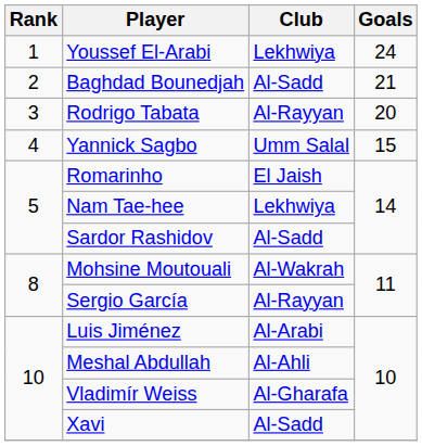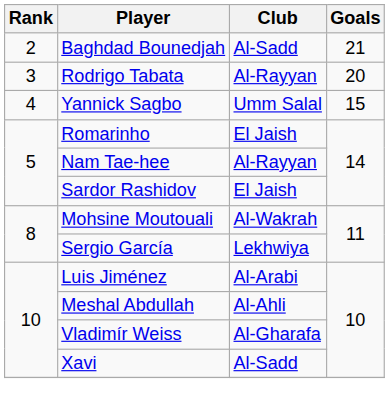- row: 1 | Youssef El-Arabi | Lekhwiya | 24
Nam Tae-hee | Club: Lekhwiya -> Al-Rayyan
Sardor Rashidov | Club: Al-Sadd -> El Jaish
Sergio García | Club: Al-Rayyan -> Lekhwiya
